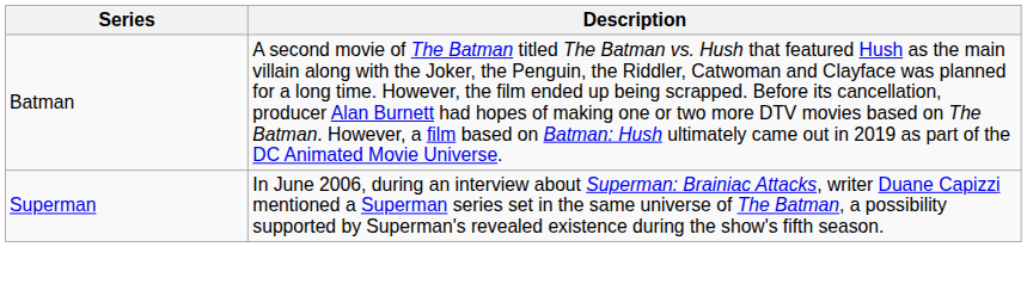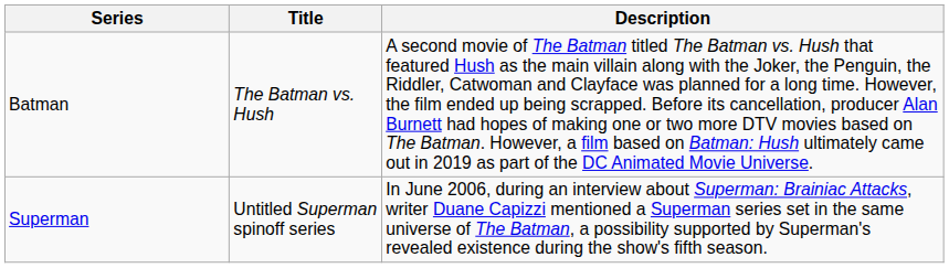+ column: Title | The Batman vs. Hush | Untitled Superman spinoff series
